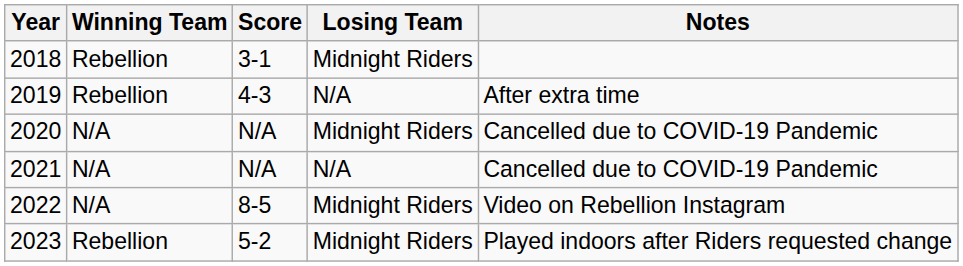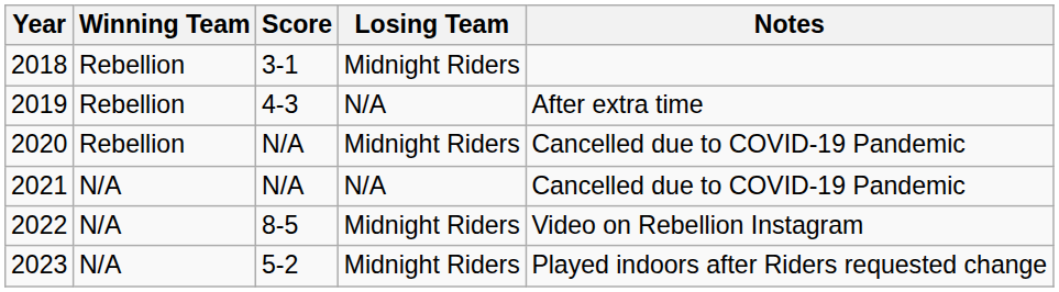2020 | Winning Team: N/A -> Rebellion
2023 | Winning Team: Rebellion -> N/A
